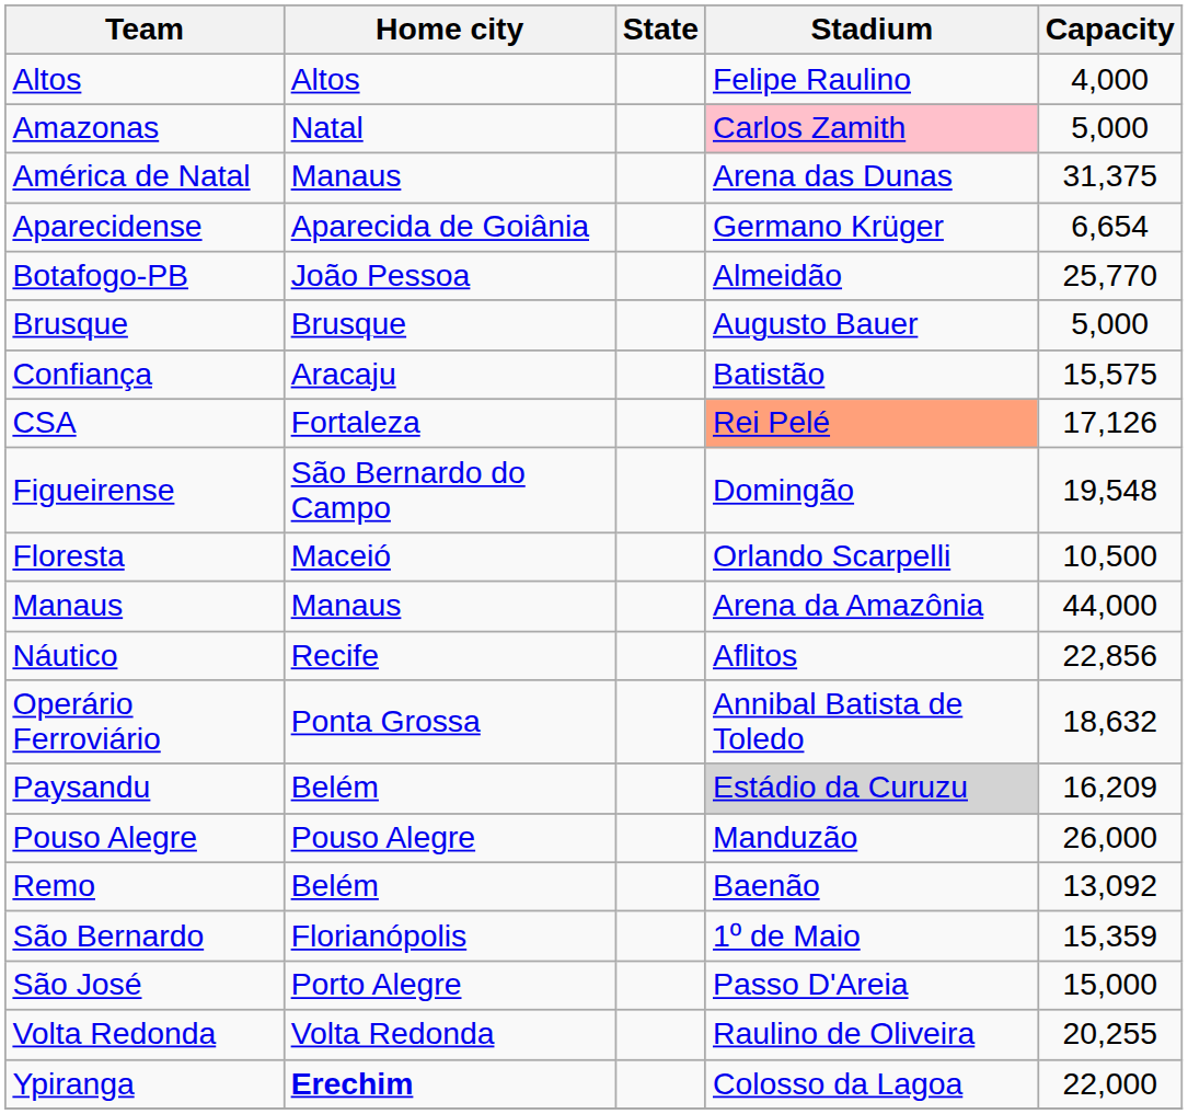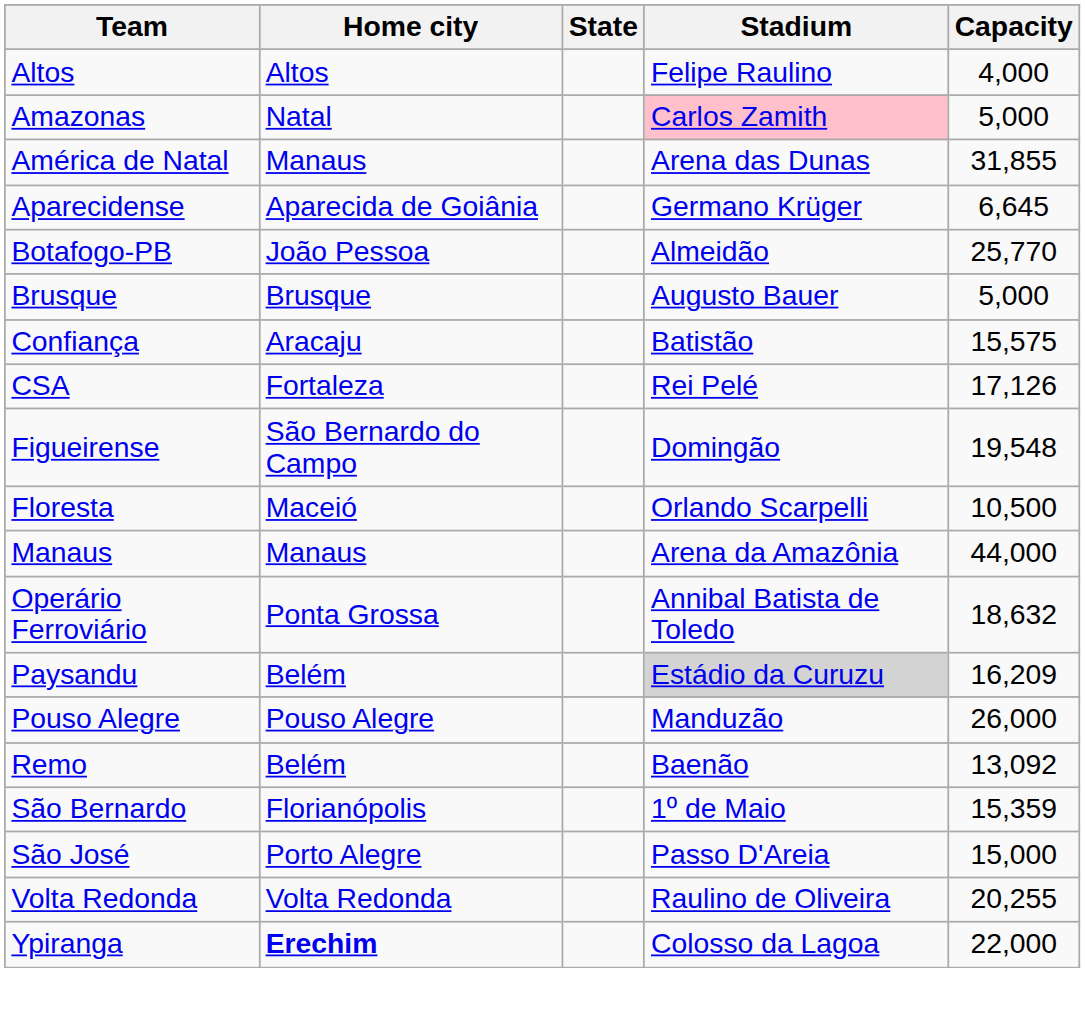América de Natal | Capacity: 31,375 -> 31,855
Aparecidense | Capacity: 6,654 -> 6,645
CSA | Stadium: lightsalmon background -> no background
- row: Náutico | Recife | Aflitos | 22,856
